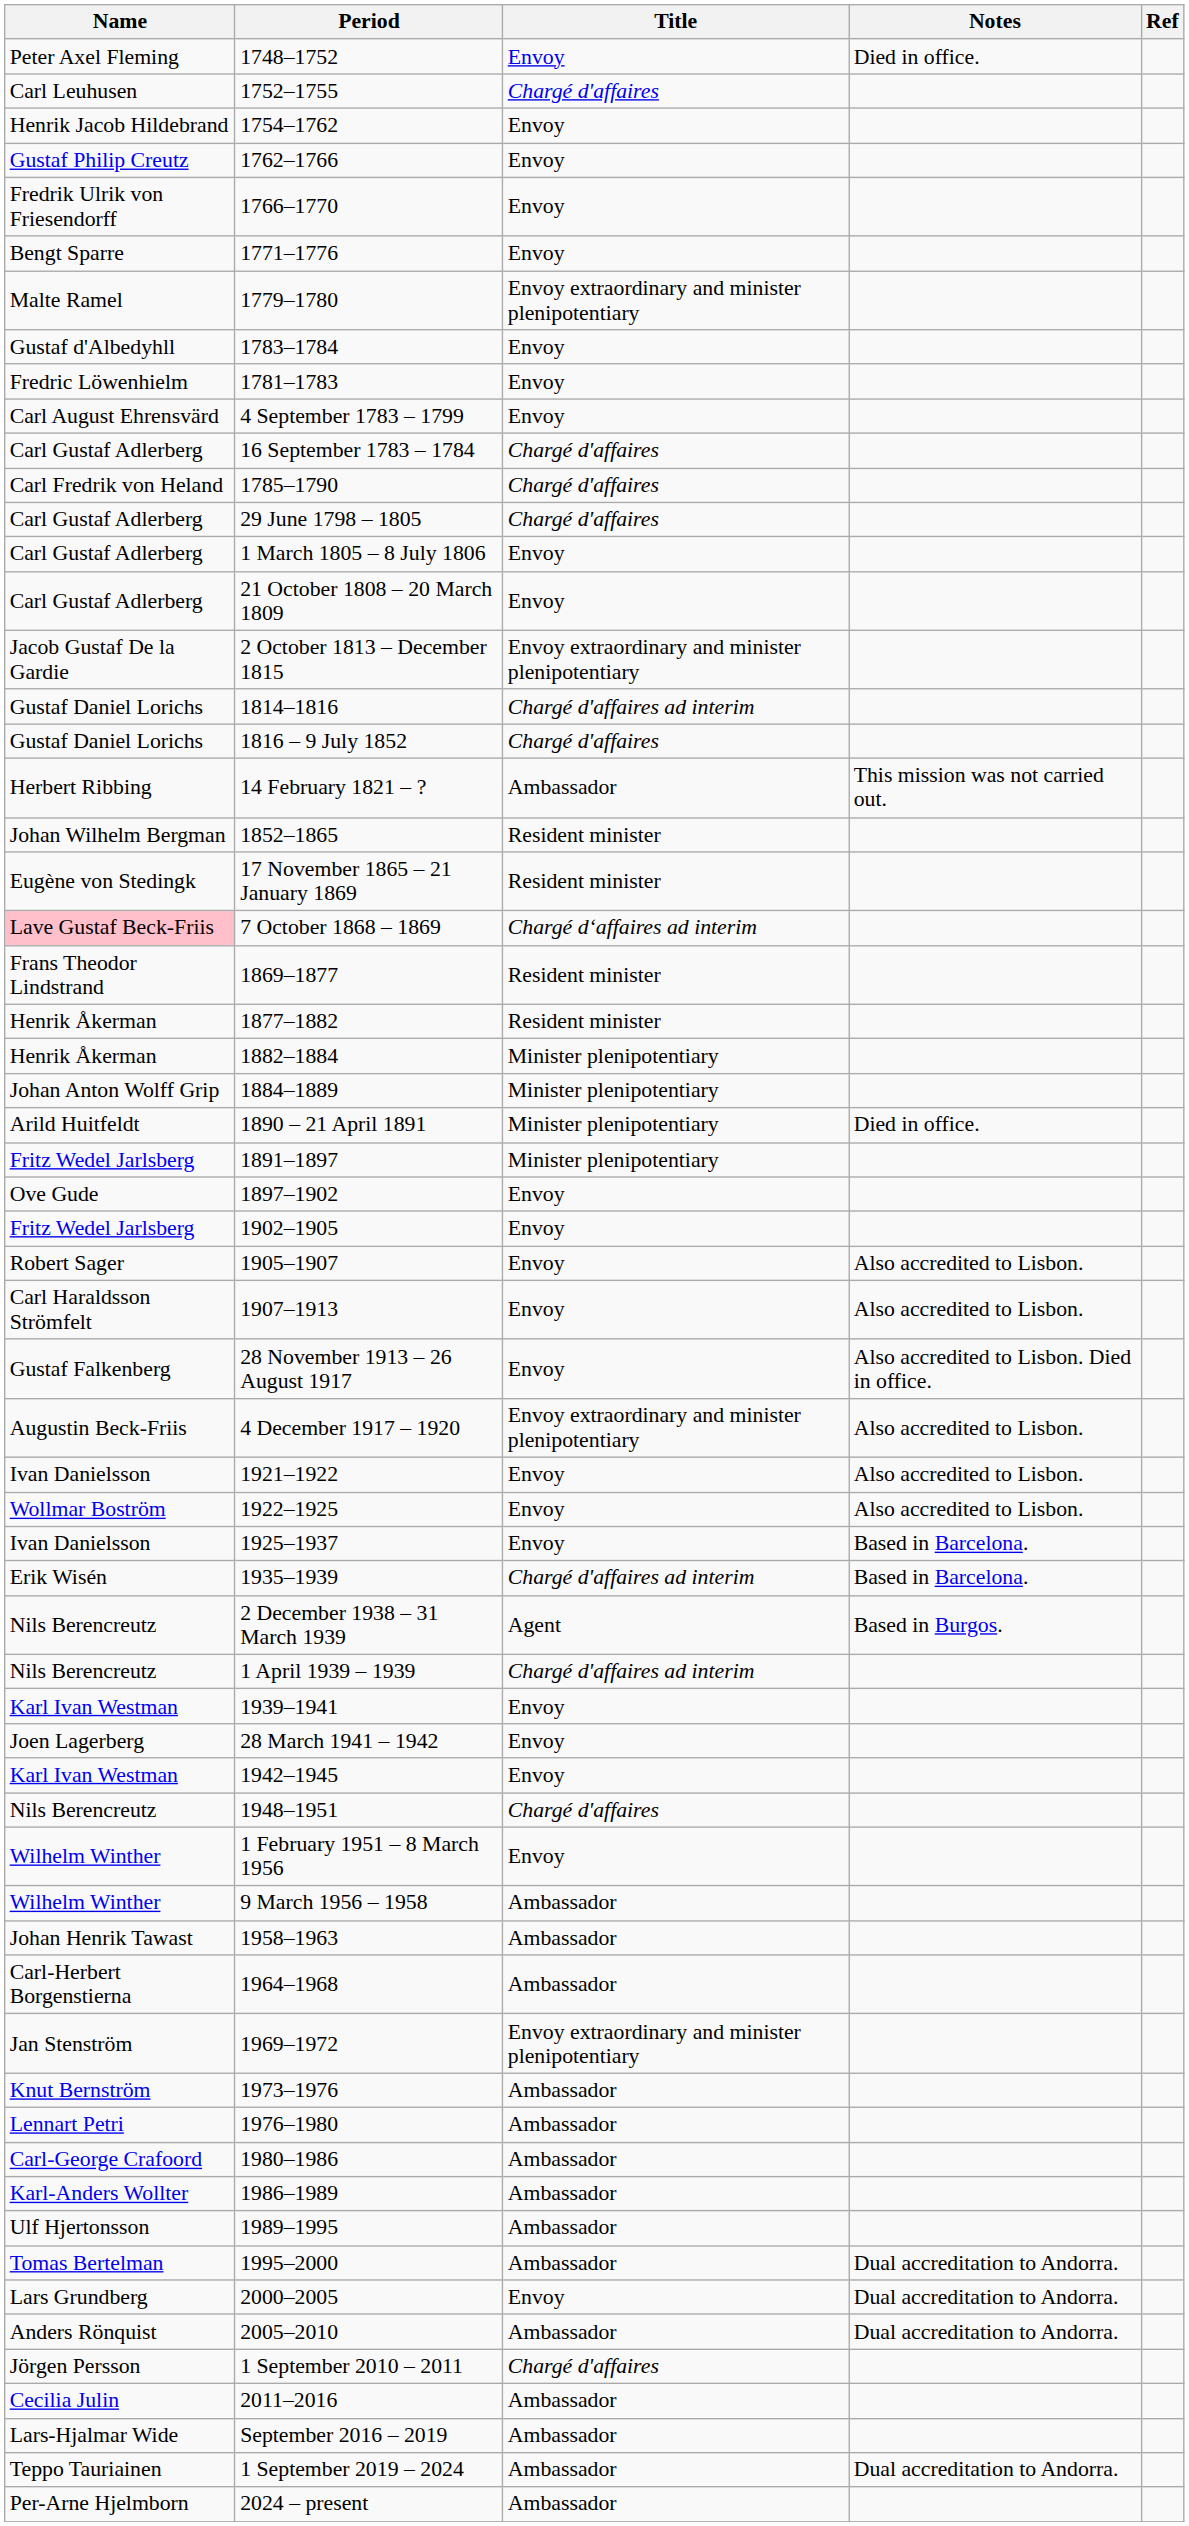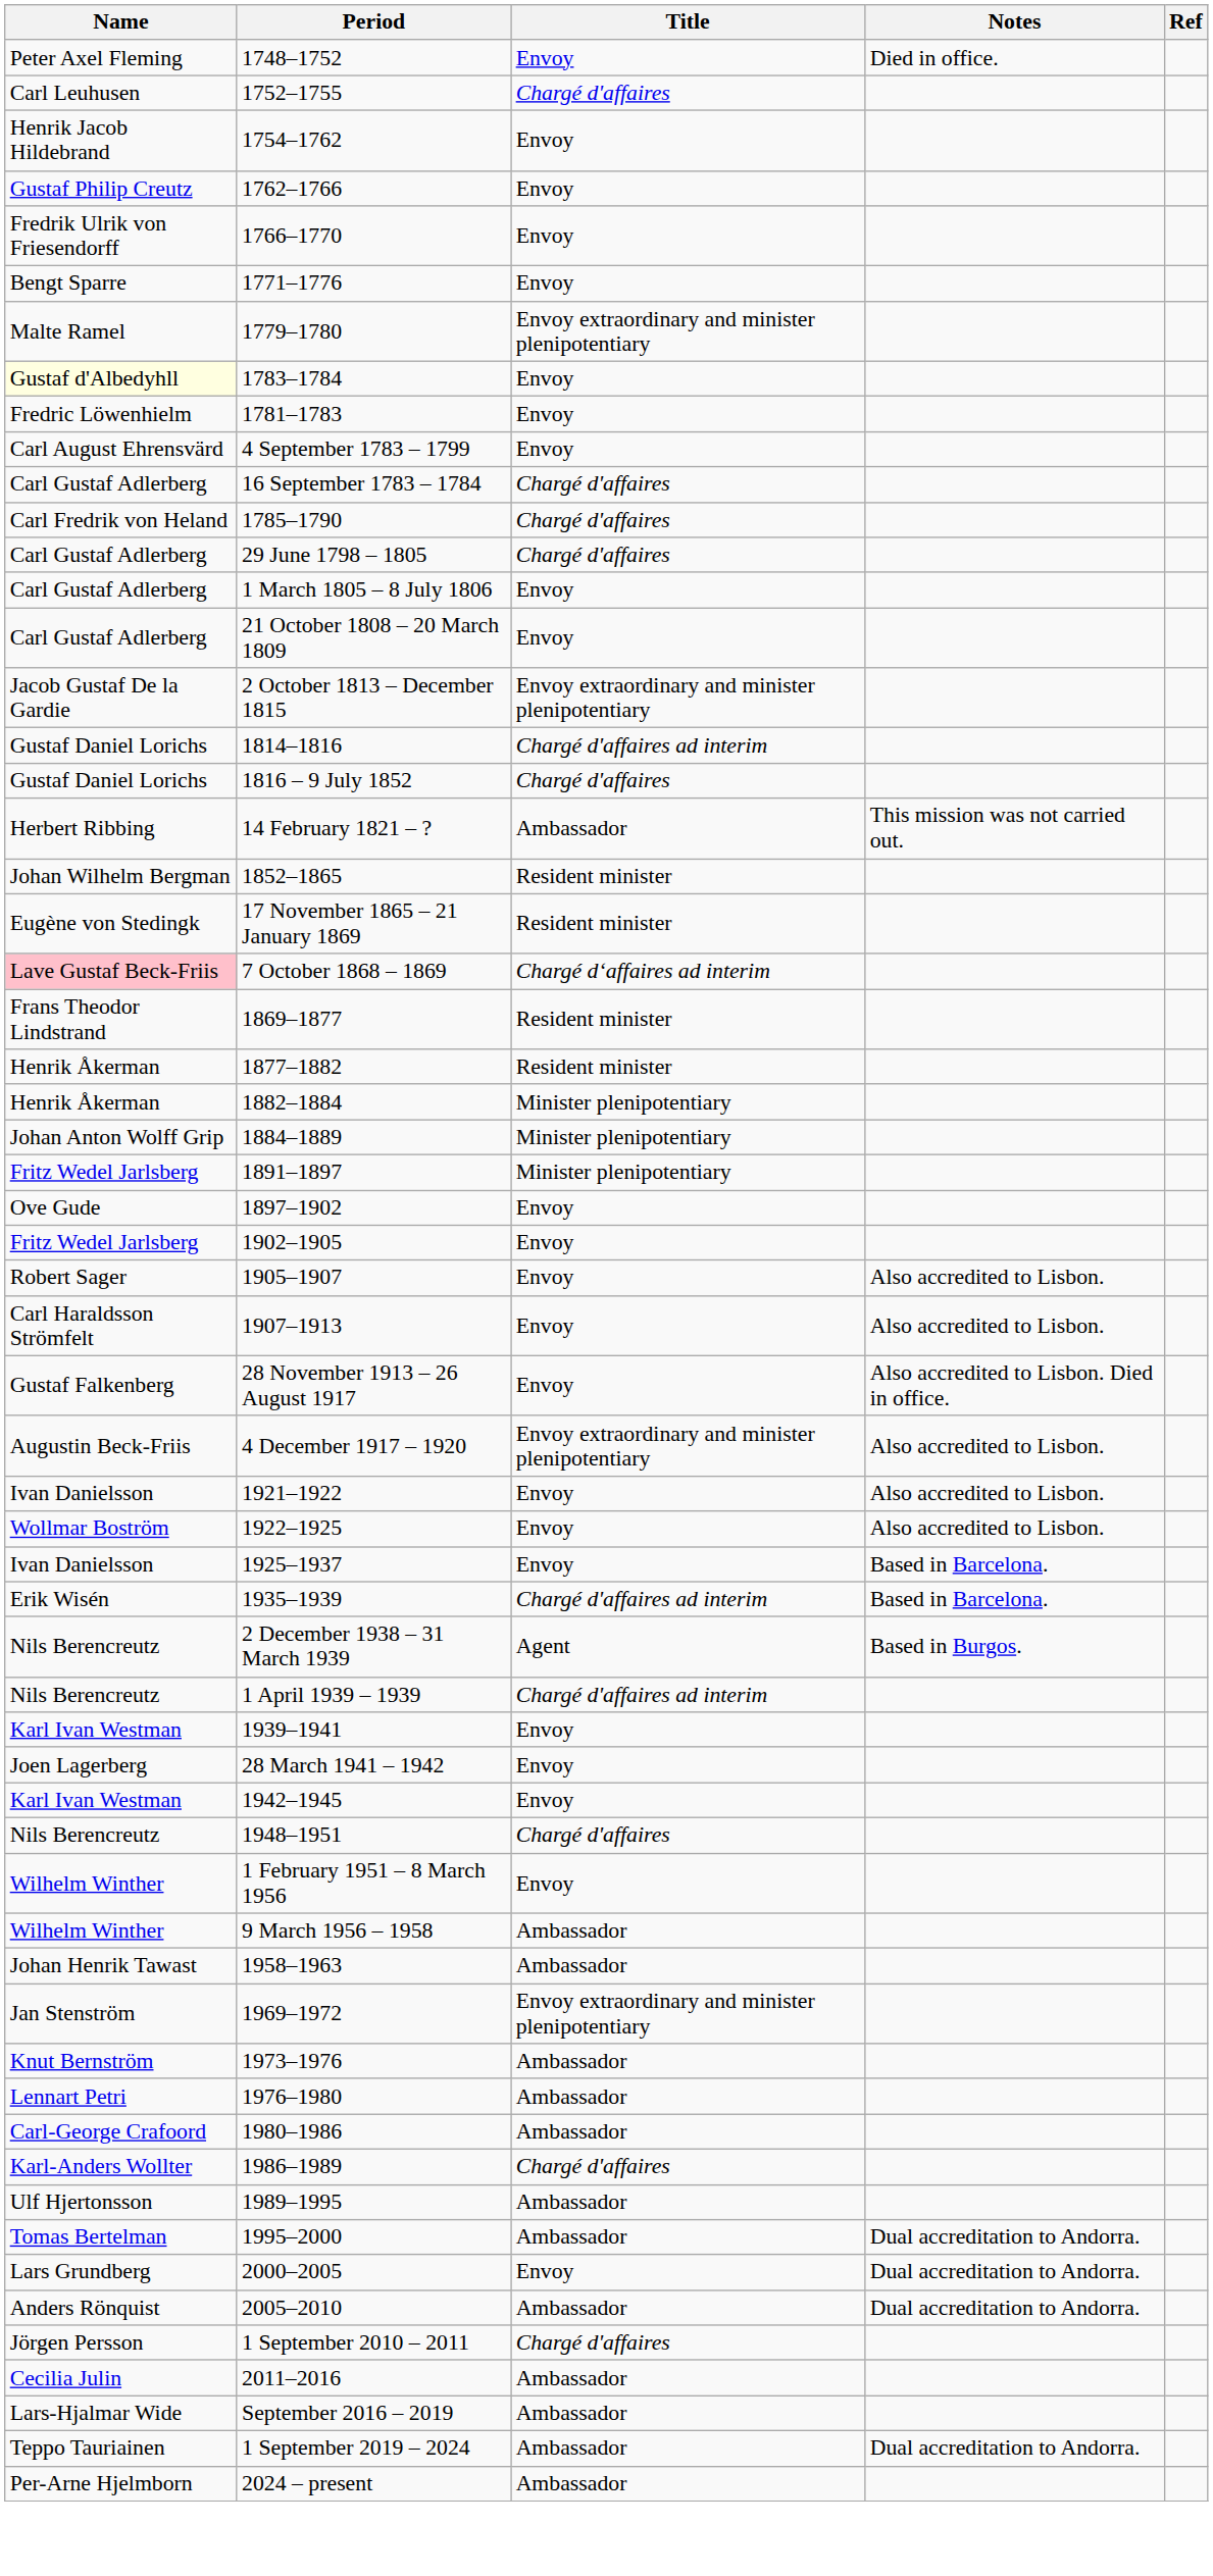1783–1784 | Name: no background -> lightyellow background
- row: Arild Huitfeldt | 1890 – 21 April 1891 | Minister plenipotentiary | Died in office.
- row: Carl-Herbert Borgenstierna | 1964–1968 | Ambassador
1986–1989 | Title: Ambassador -> Chargé d'affaires
